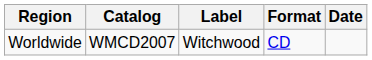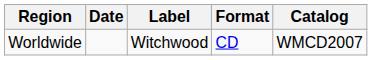columns swapped: Date <-> Catalog
